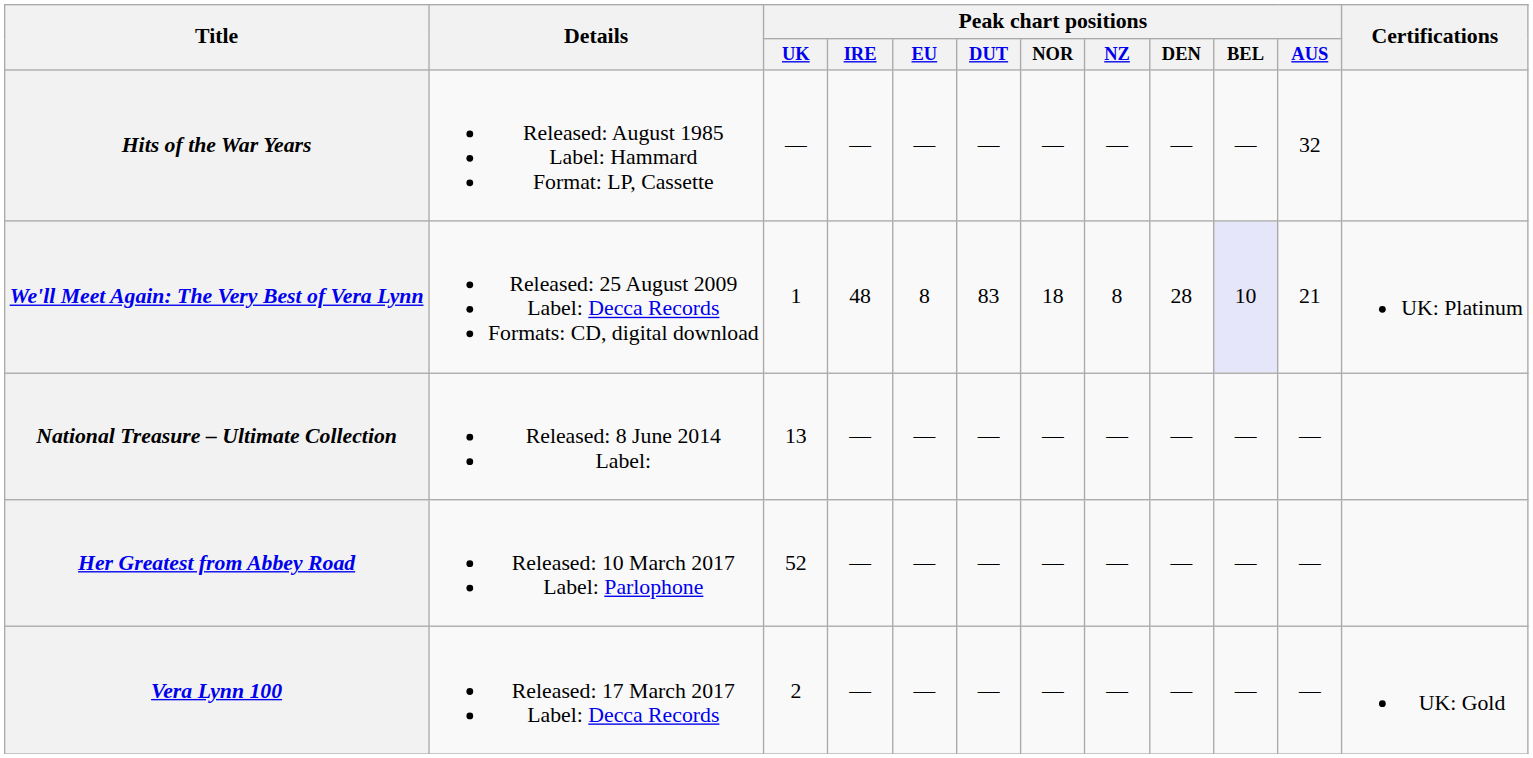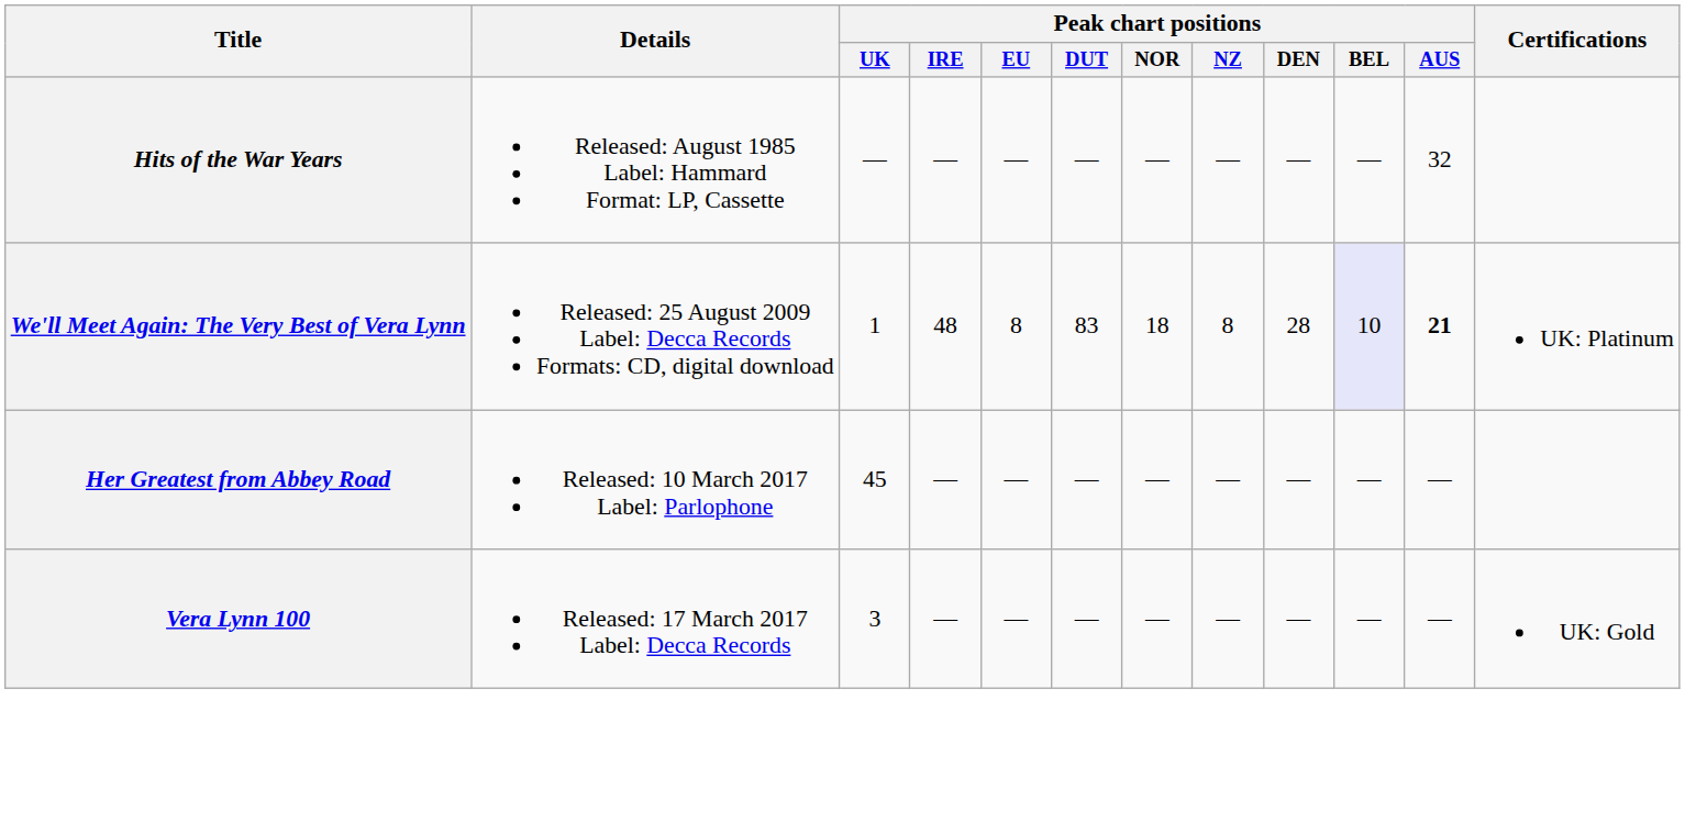We'll Meet Again: The Very Best of Vera Lynn | Peak chart positions / AUS: normal -> bold
- row: National Treasure – Ultimate Collection | Released: 8 June 2014 Label: | 13 | — | — | — | — | — | — | — | —
Her Greatest from Abbey Road | Peak chart positions / UK: 52 -> 45
Vera Lynn 100 | Peak chart positions / UK: 2 -> 3
